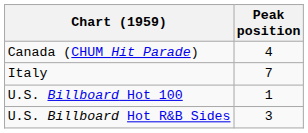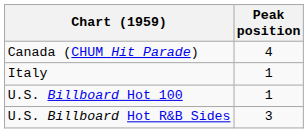Italy | Peak position: 7 -> 1
